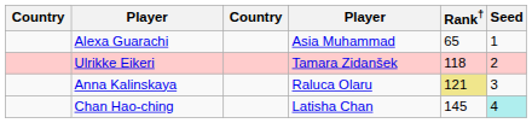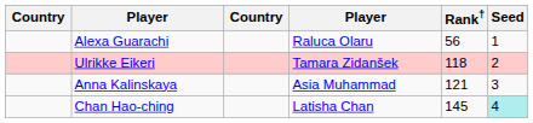Alexa Guarachi | column 4: Asia Muhammad -> Raluca Olaru
Alexa Guarachi | Rank†: 65 -> 56
Anna Kalinskaya | column 4: Raluca Olaru -> Asia Muhammad
Anna Kalinskaya | Rank†: khaki background -> no background
